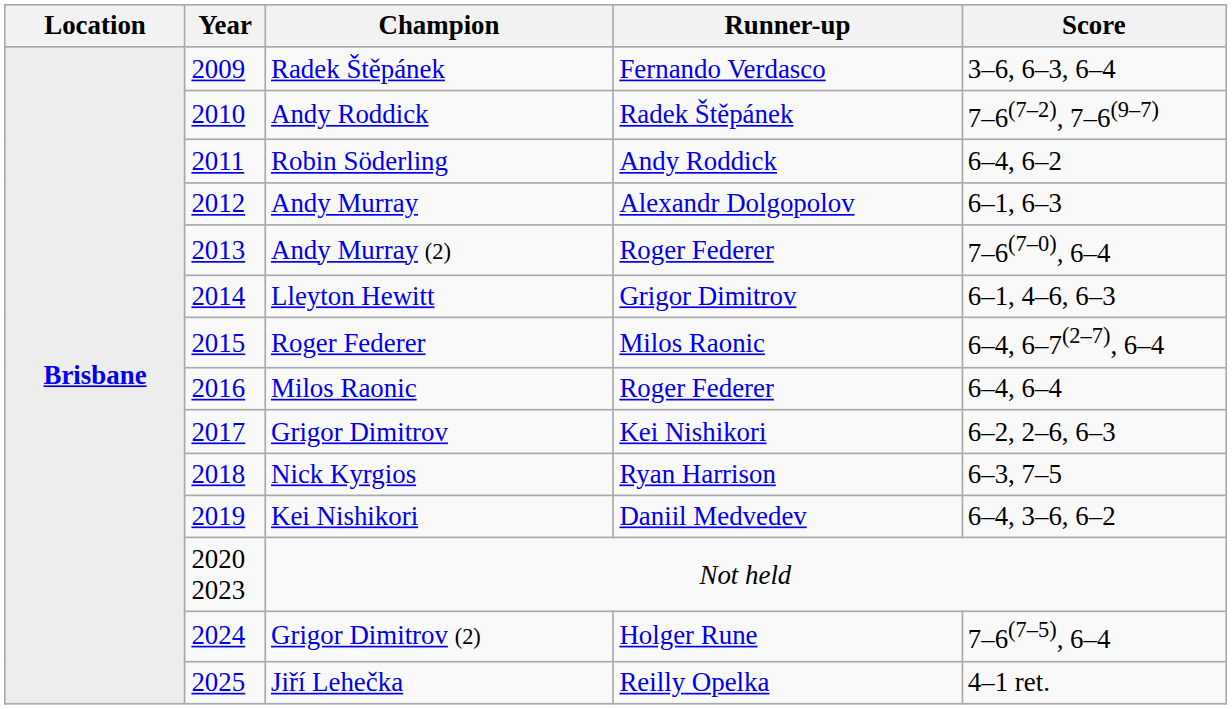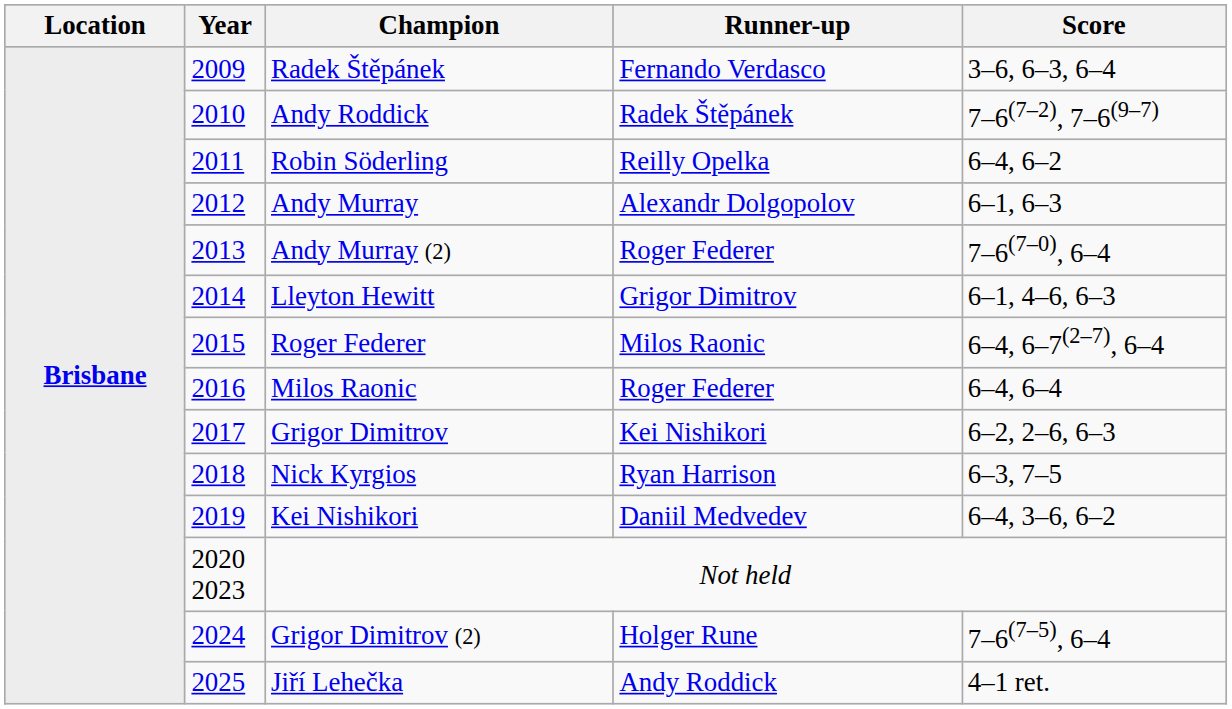Robin Söderling | Runner-up: Andy Roddick -> Reilly Opelka
Jiří Lehečka | Runner-up: Reilly Opelka -> Andy Roddick
